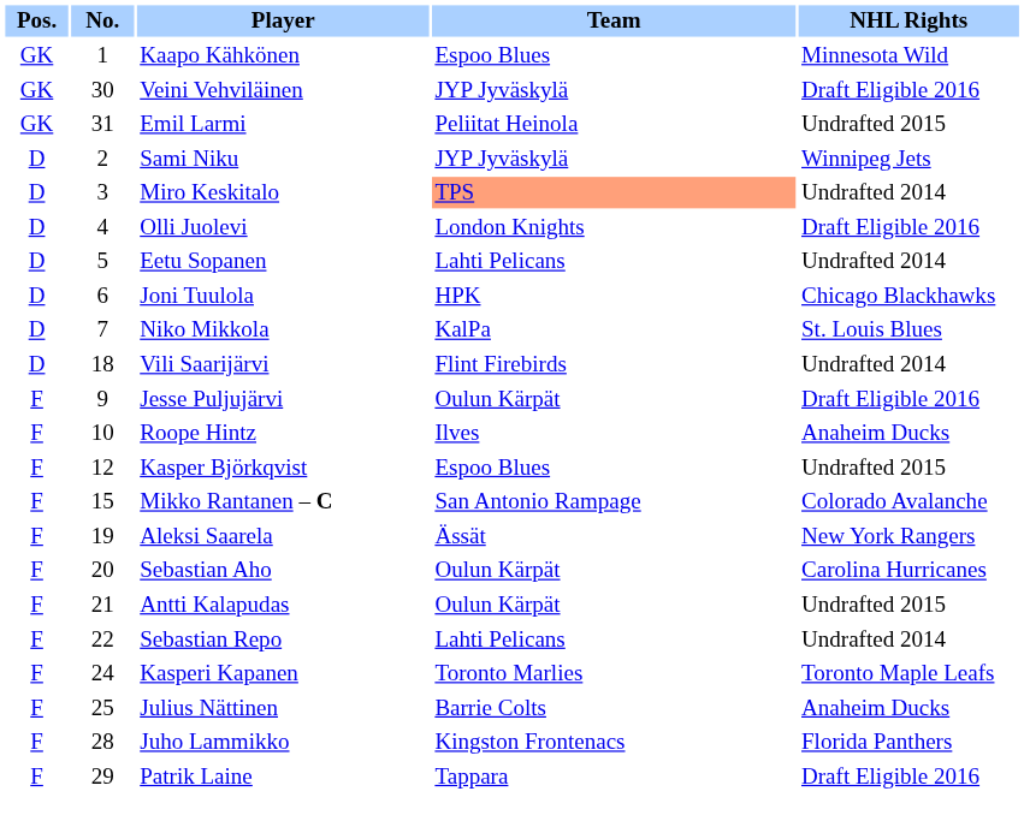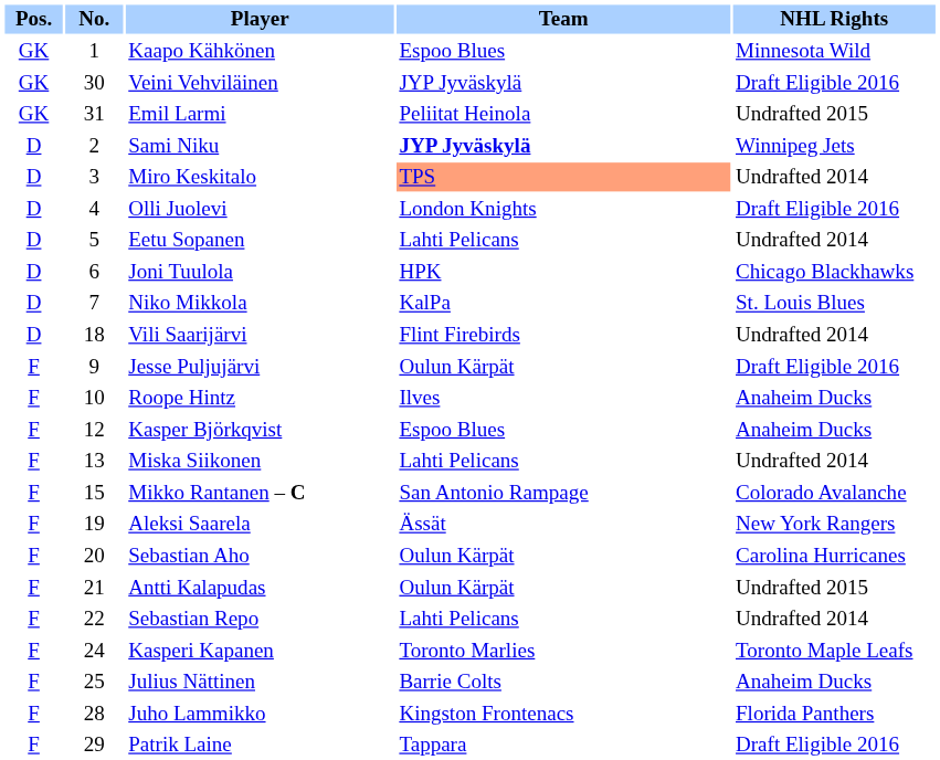Sami Niku | Team: normal -> bold
Kasper Björkqvist | NHL Rights: Undrafted 2015 -> Anaheim Ducks
+ row: F | 13 | Miska Siikonen | Lahti Pelicans | Undrafted 2014
